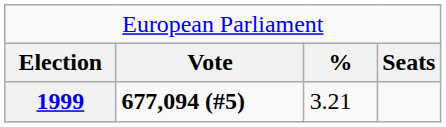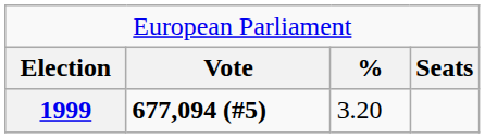1999 | column 3: 3.21 -> 3.20
